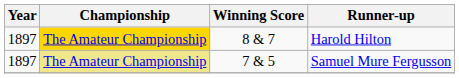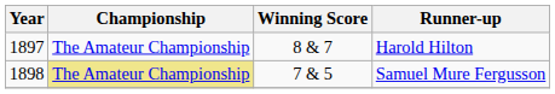Harold Hilton | Championship: gold background -> no background
Samuel Mure Fergusson | Year: 1897 -> 1898
